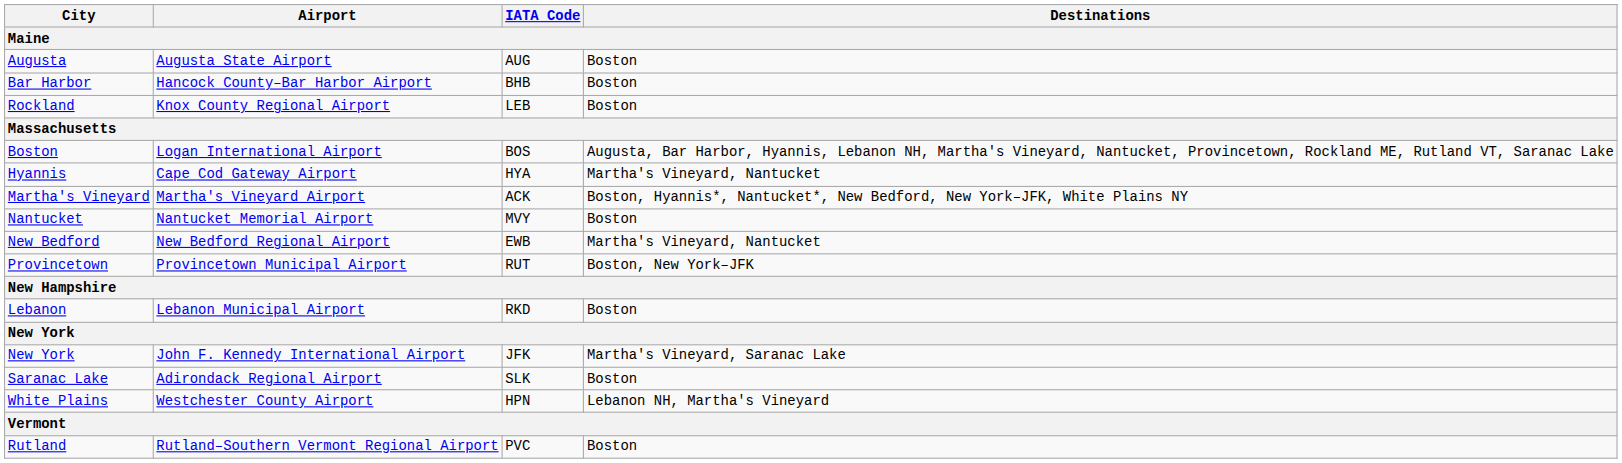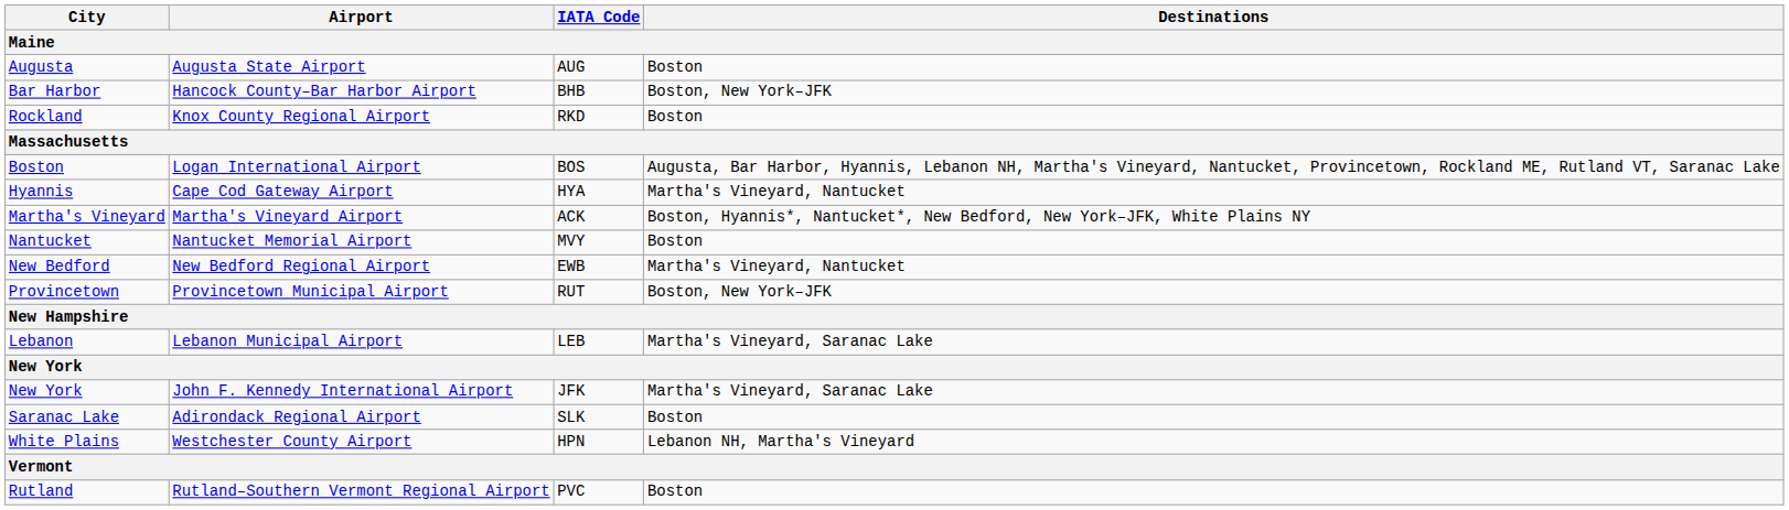Bar Harbor | Destinations: Boston -> Boston, New York–JFK
Rockland | IATA Code: LEB -> RKD
Lebanon | IATA Code: RKD -> LEB
Lebanon | Destinations: Boston -> Martha's Vineyard, Saranac Lake
